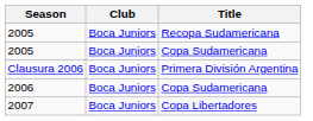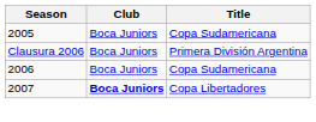- row: 2005 | Boca Juniors | Recopa Sudamericana
2007 | Club: normal -> bold
